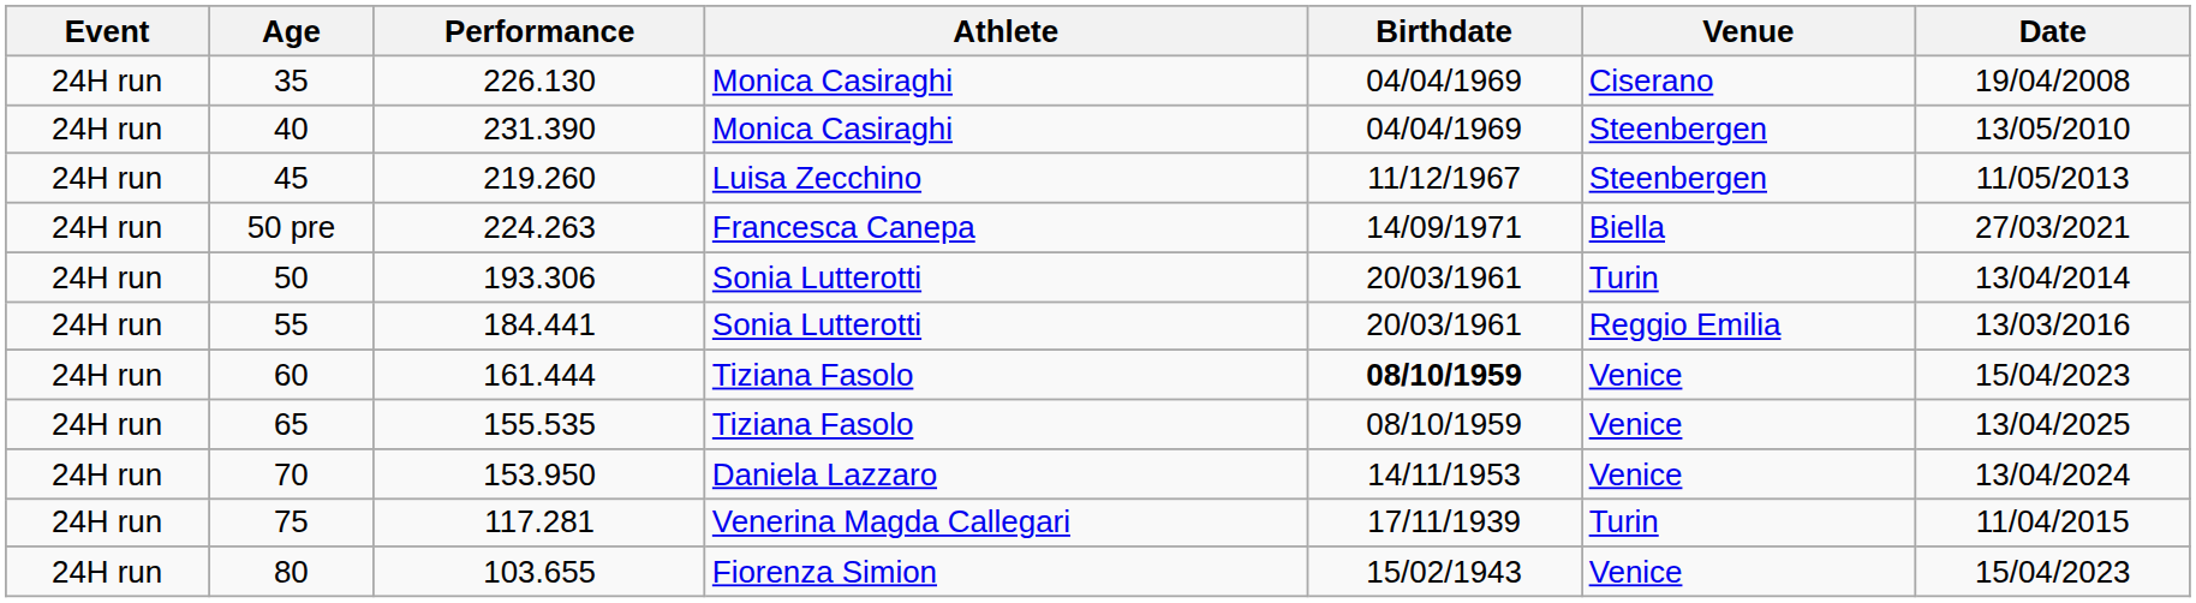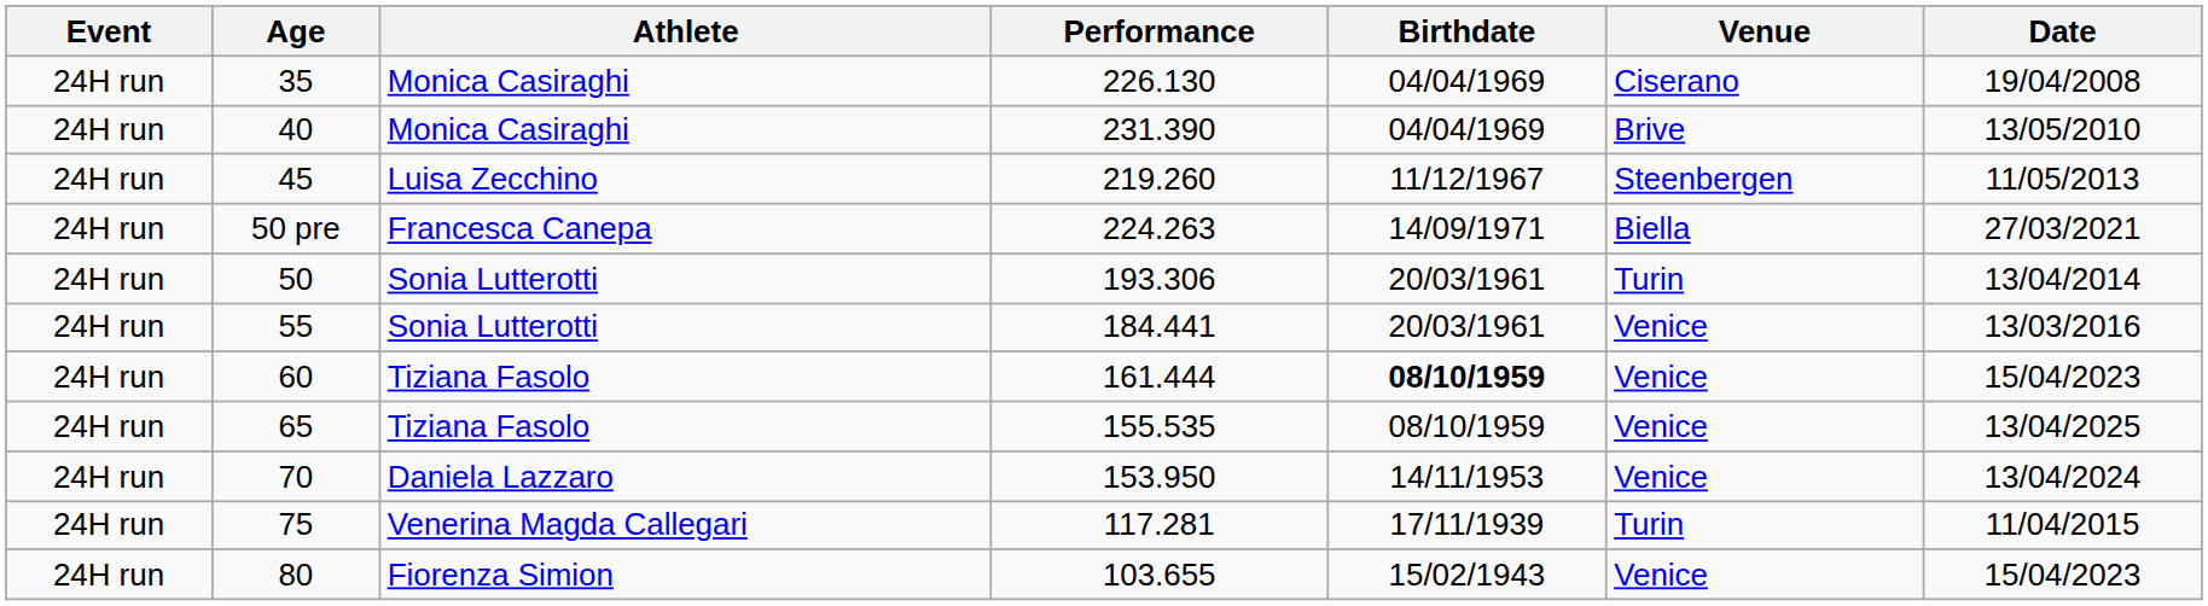columns swapped: Performance <-> Athlete
40 | Venue: Steenbergen -> Brive
55 | Venue: Reggio Emilia -> Venice
